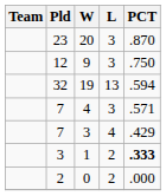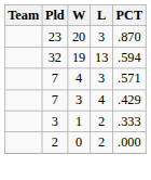- row: 12 | 9 | 3 | .750
1 | PCT: bold -> normal
